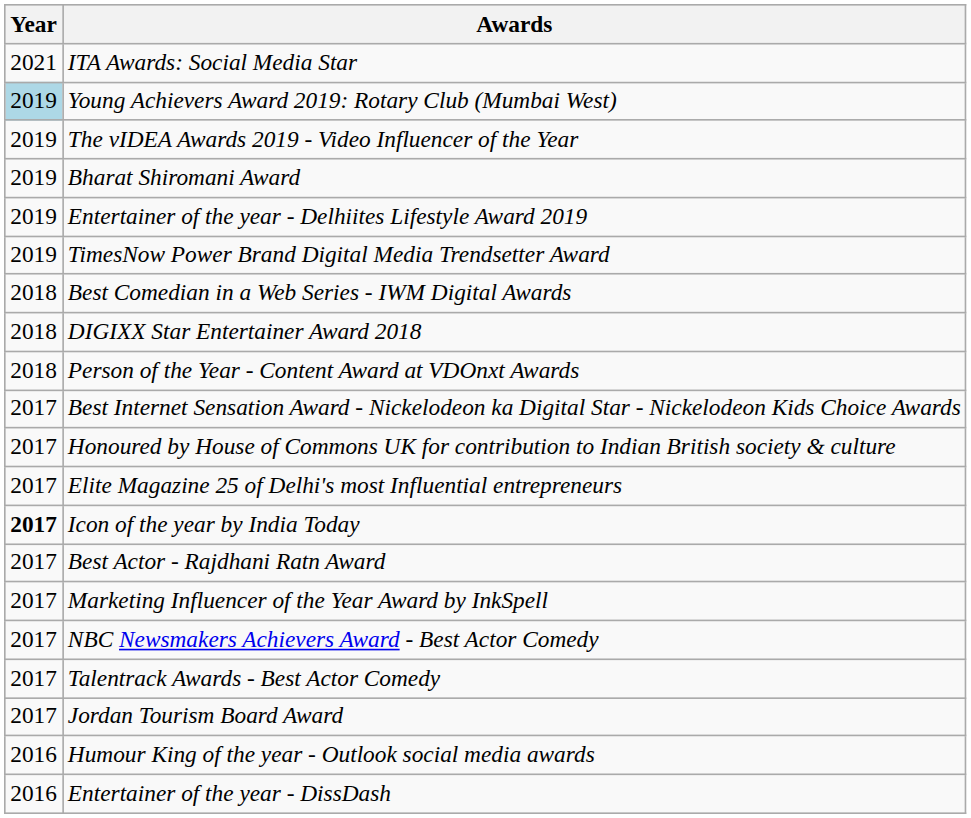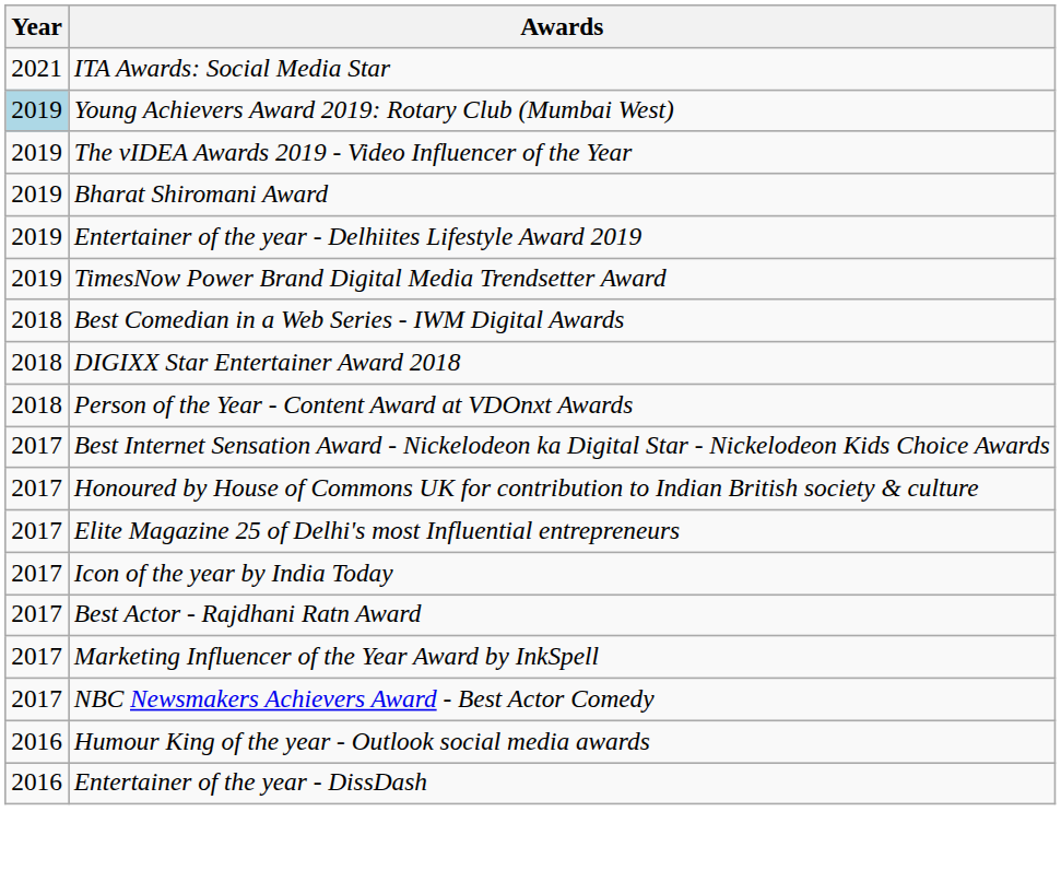Icon of the year by India Today | Year: bold -> normal
- row: 2017 | Talentrack Awards - Best Actor Comedy
- row: 2017 | Jordan Tourism Board Award
